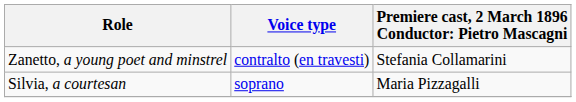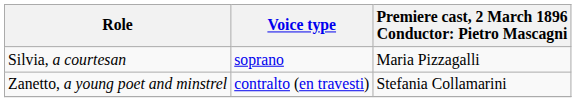rows swapped: Silvia, a courtesan <-> Zanetto, a young poet and minstrel
